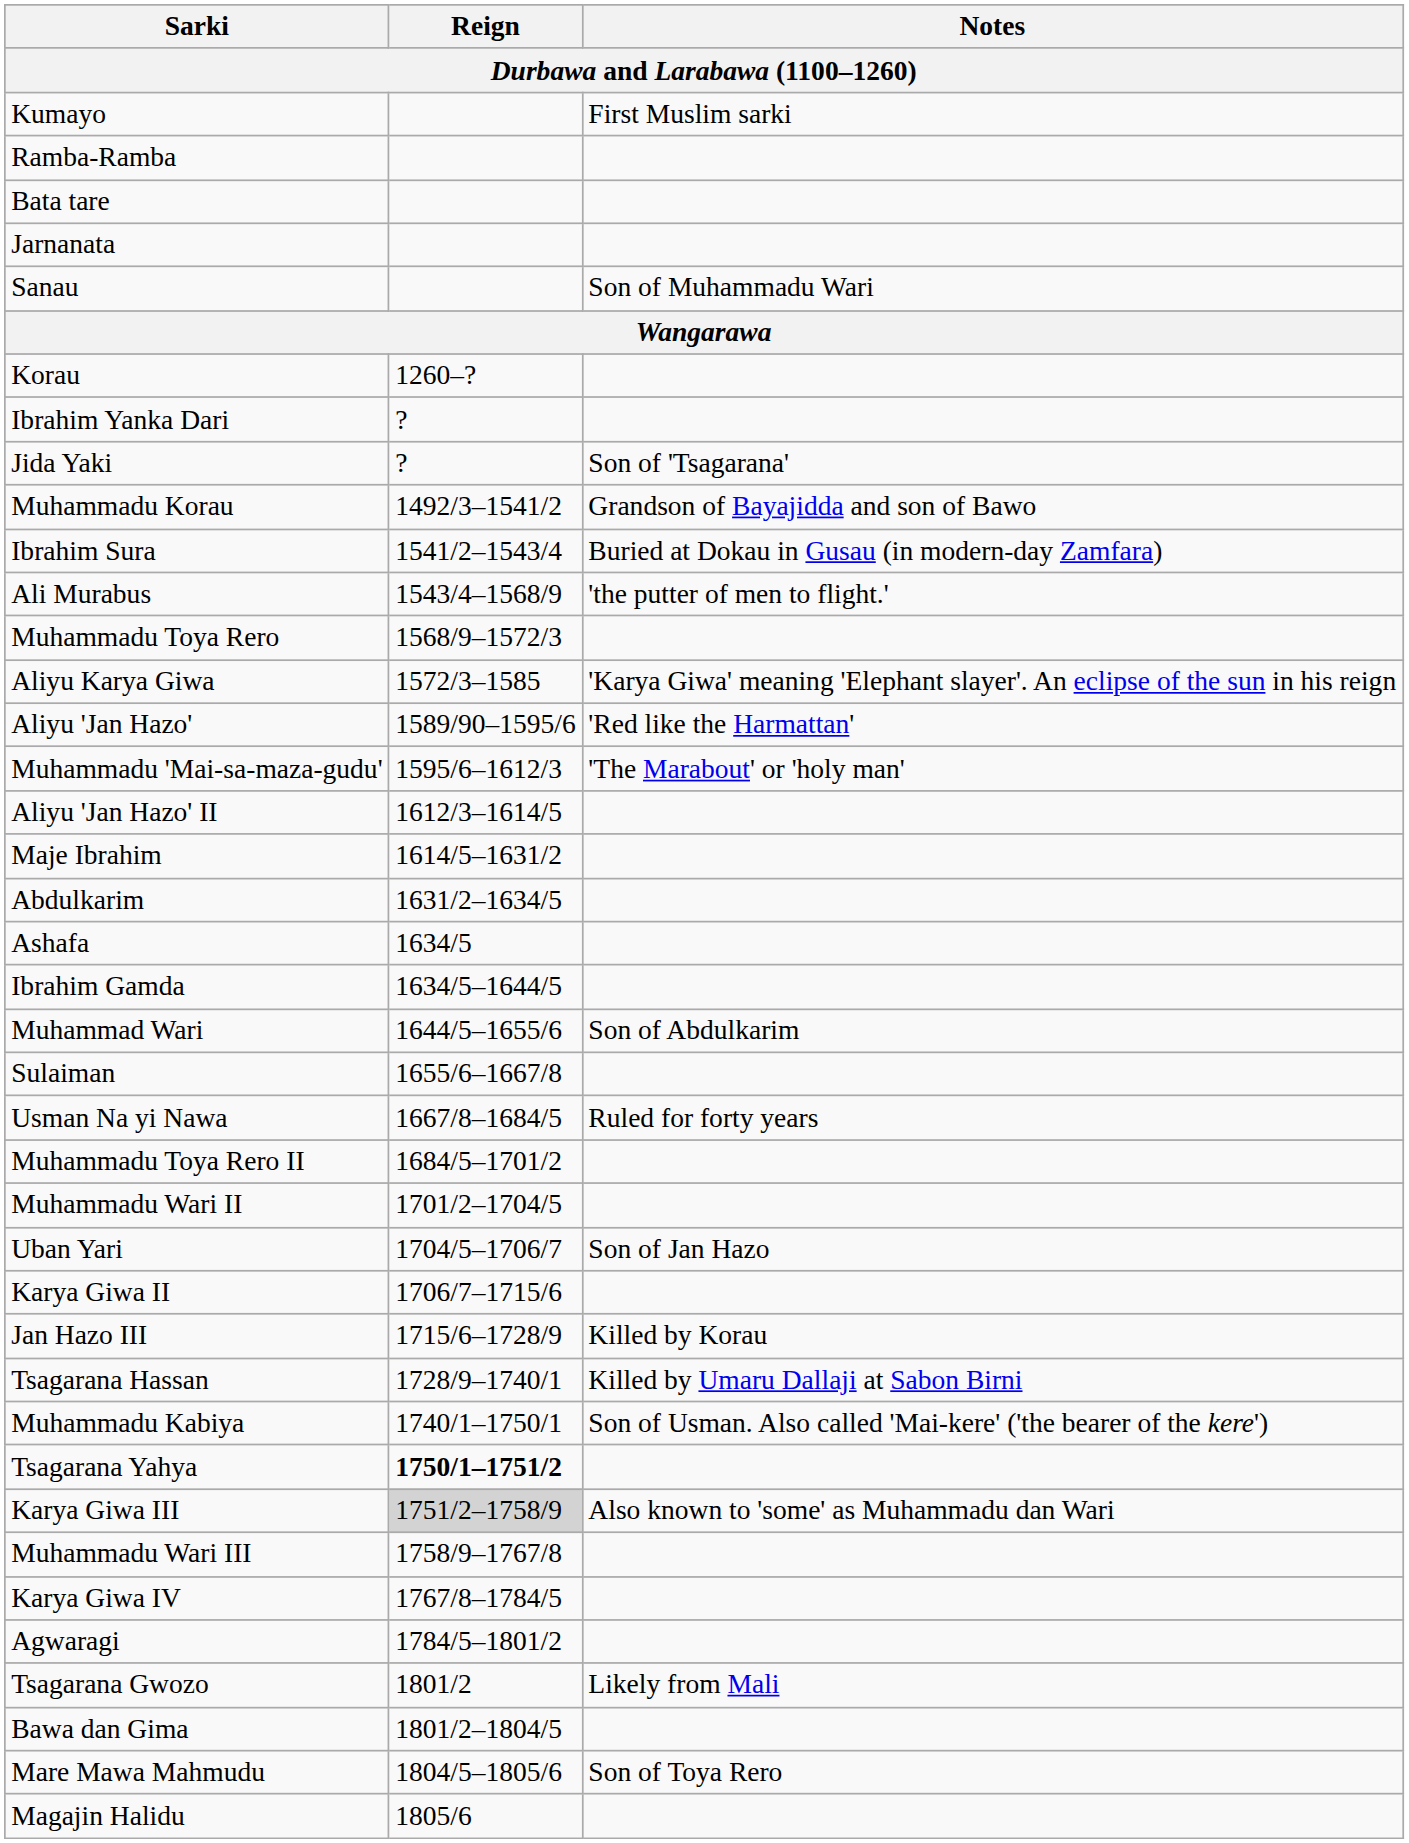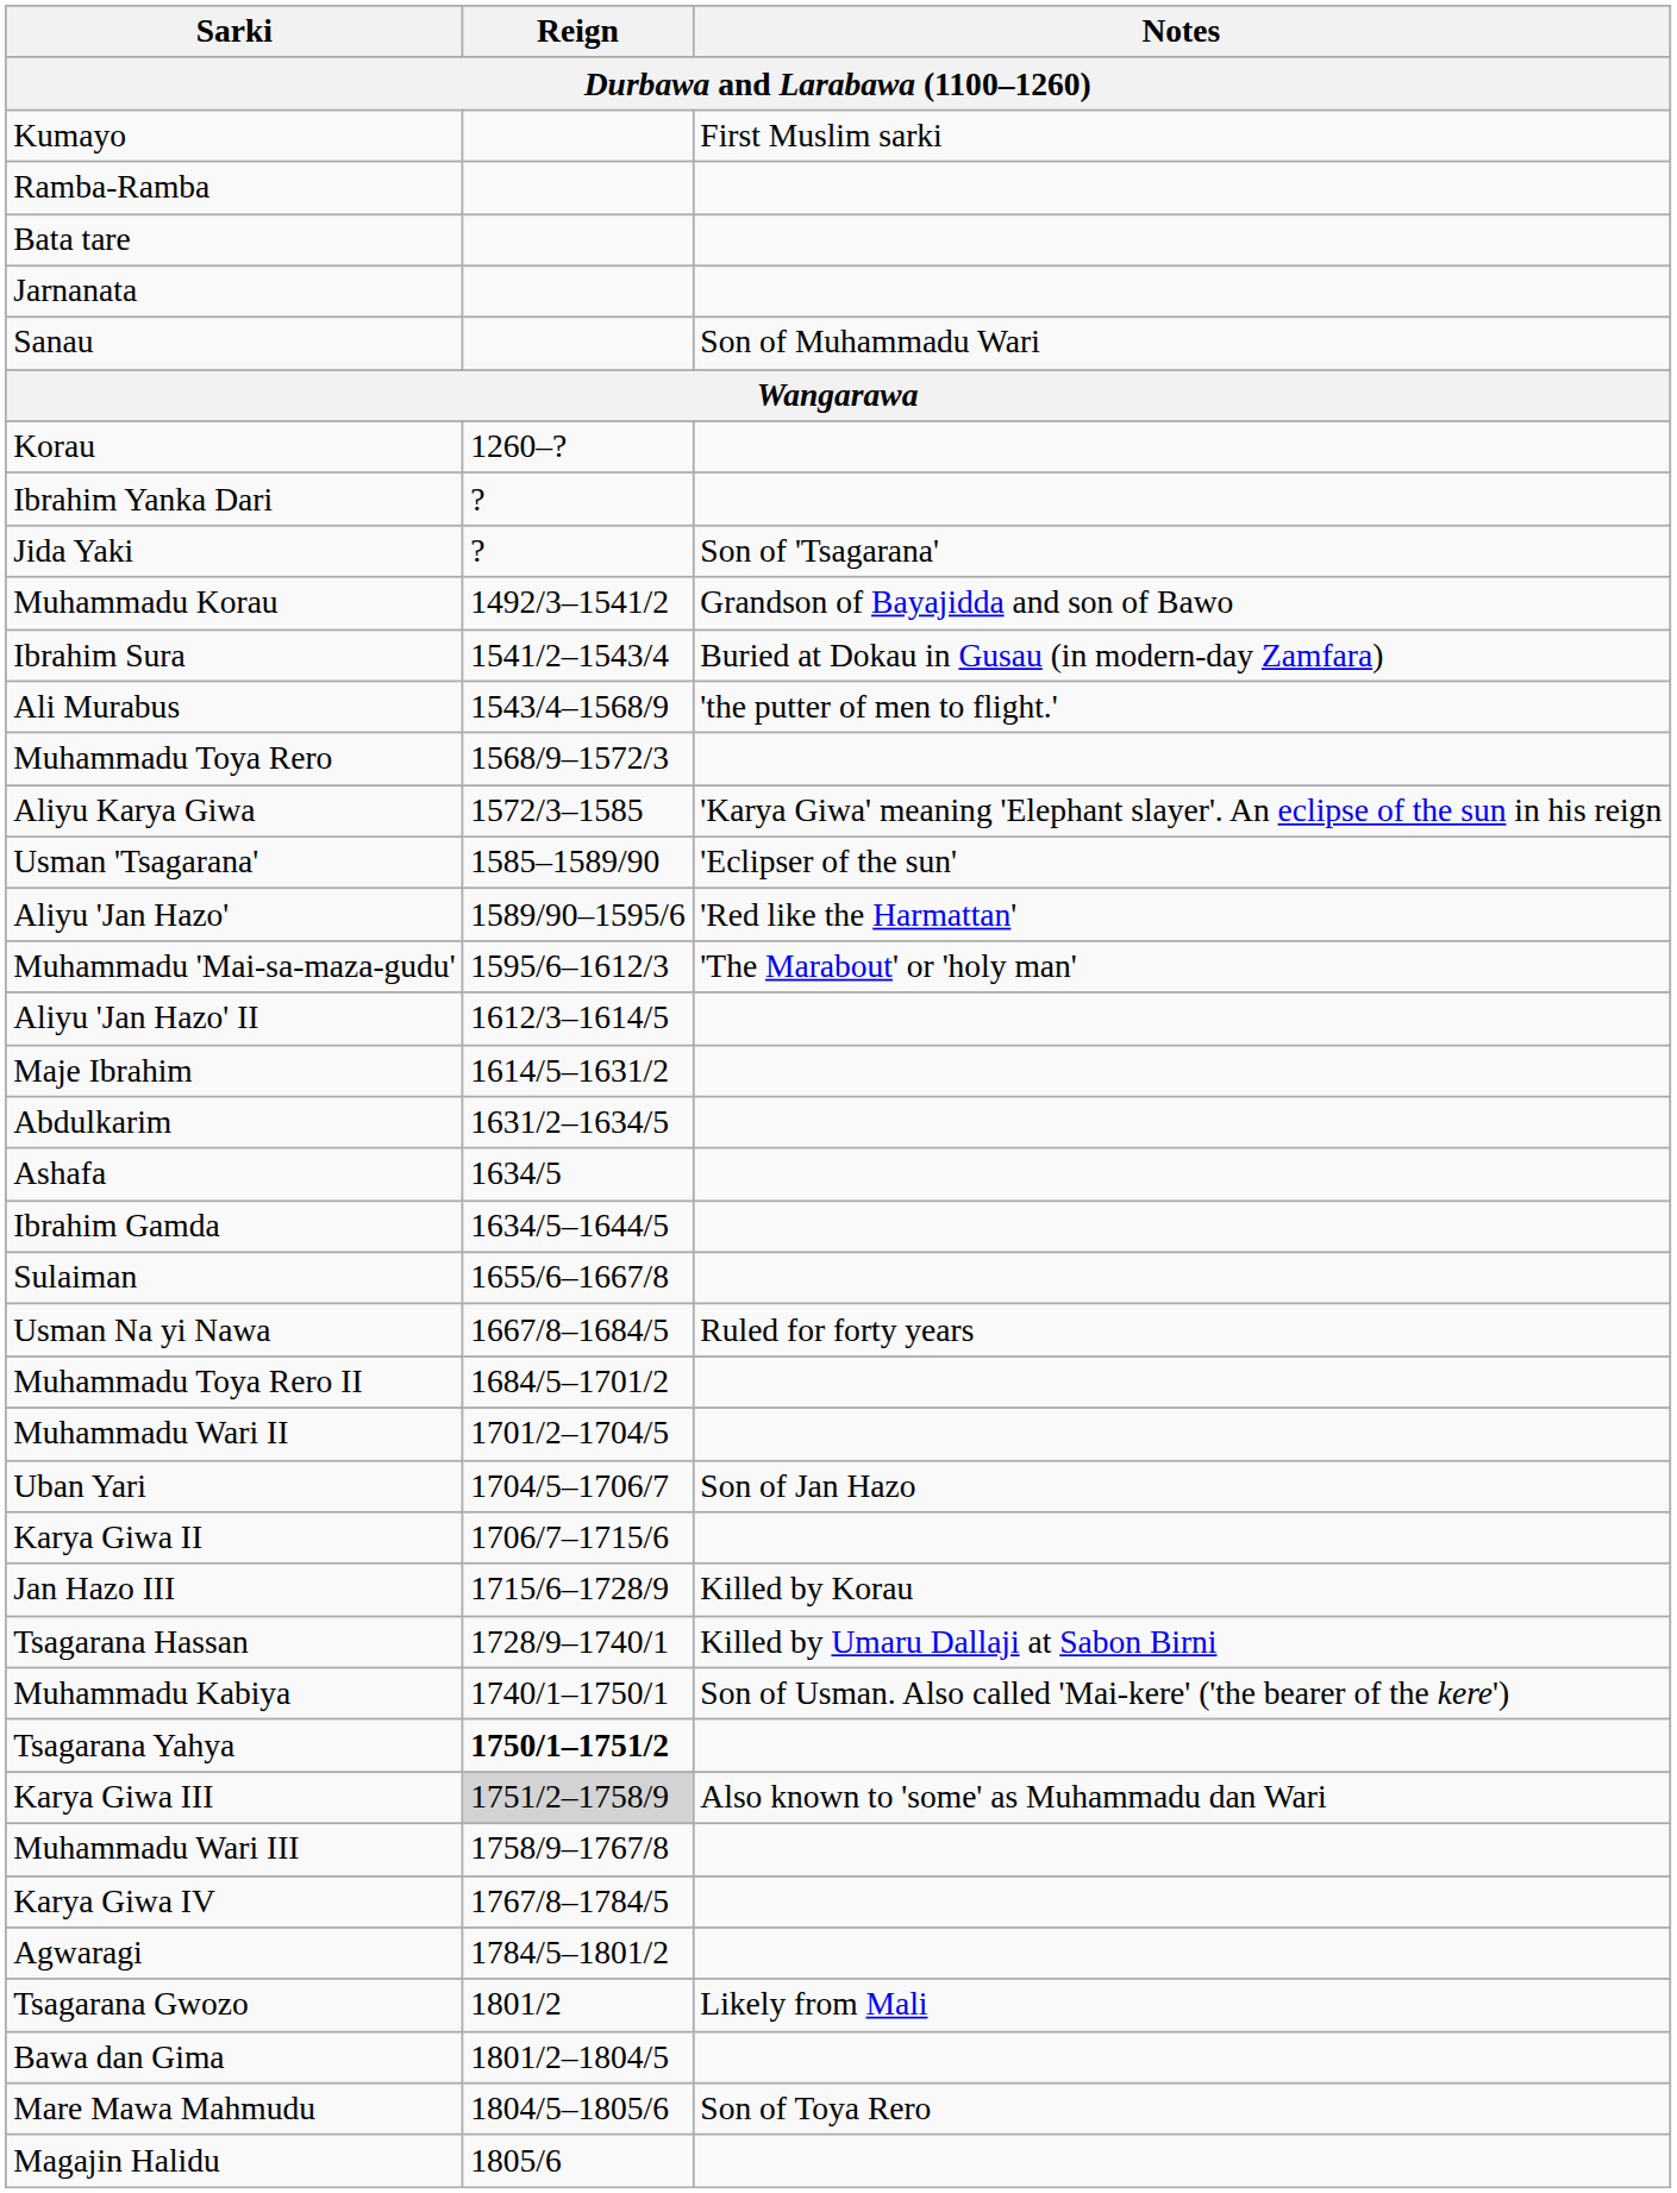+ row: Usman 'Tsagarana' | 1585–1589/90 | 'Eclipser of the sun'
- row: Muhammad Wari | 1644/5–1655/6 | Son of Abdulkarim
